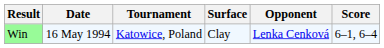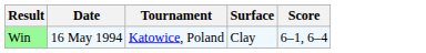- column: Opponent | Lenka Cenková
